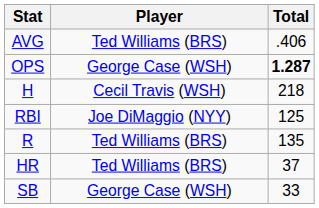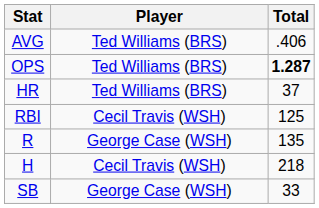OPS | Player: George Case (WSH) -> Ted Williams (BRS)
rows swapped: HR <-> H
RBI | Player: Joe DiMaggio (NYY) -> Cecil Travis (WSH)
R | Player: Ted Williams (BRS) -> George Case (WSH)
